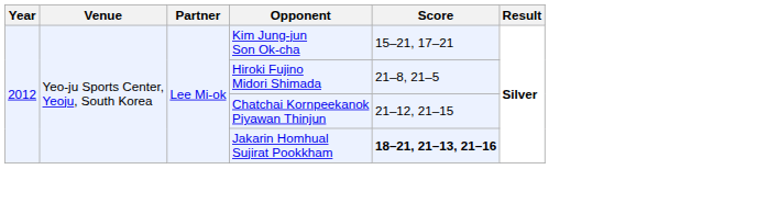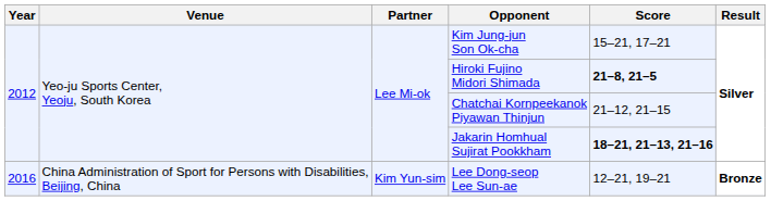Hiroki Fujino Midori Shimada | Score: normal -> bold
+ row: 2016 | China Administration of Sport for Persons with Disabilities, Beijing, China | Kim Yun-sim | Lee Dong-seop Lee Sun-ae | 12–21, 19–21 | Bronze
